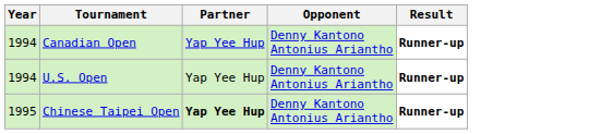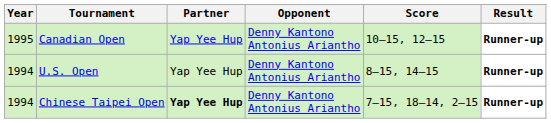+ column: Score | 10–15, 12–15 | 8–15, 14–15 | 7–15, 18–14, 2–15
Canadian Open | Year: 1994 -> 1995
Chinese Taipei Open | Year: 1995 -> 1994
